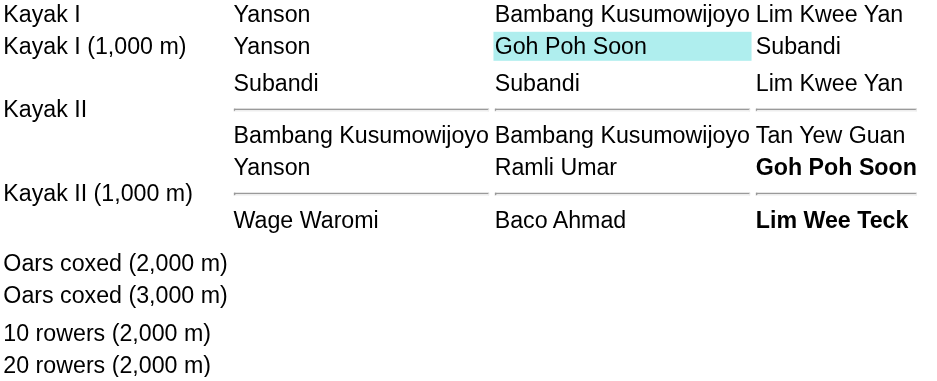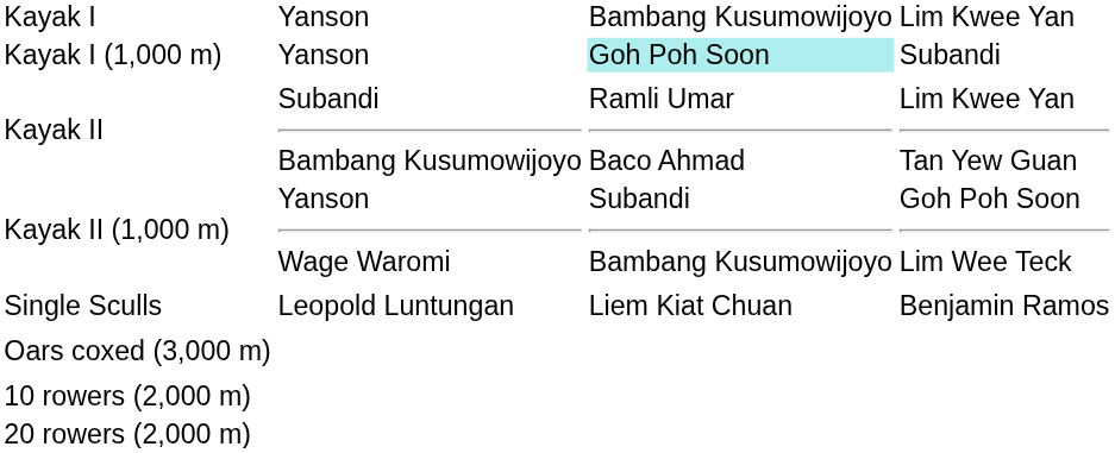Kayak II | column 3: Subandi Bambang Kusumowijoyo -> Ramli Umar Baco Ahmad
Kayak II (1,000 m) | column 3: Ramli Umar Baco Ahmad -> Subandi Bambang Kusumowijoyo
Kayak II (1,000 m) | column 4: bold -> normal
+ row: Single Sculls | Leopold Luntungan | Liem Kiat Chuan | Benjamin Ramos
- row: Oars coxed (2,000 m)
